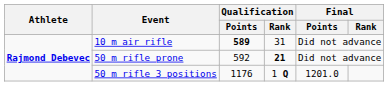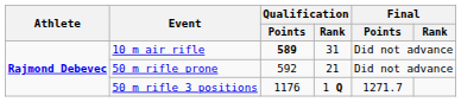50 m rifle prone | Qualification / Rank: bold -> normal
50 m rifle 3 positions | Final / Points: 1201.0 -> 1271.7
